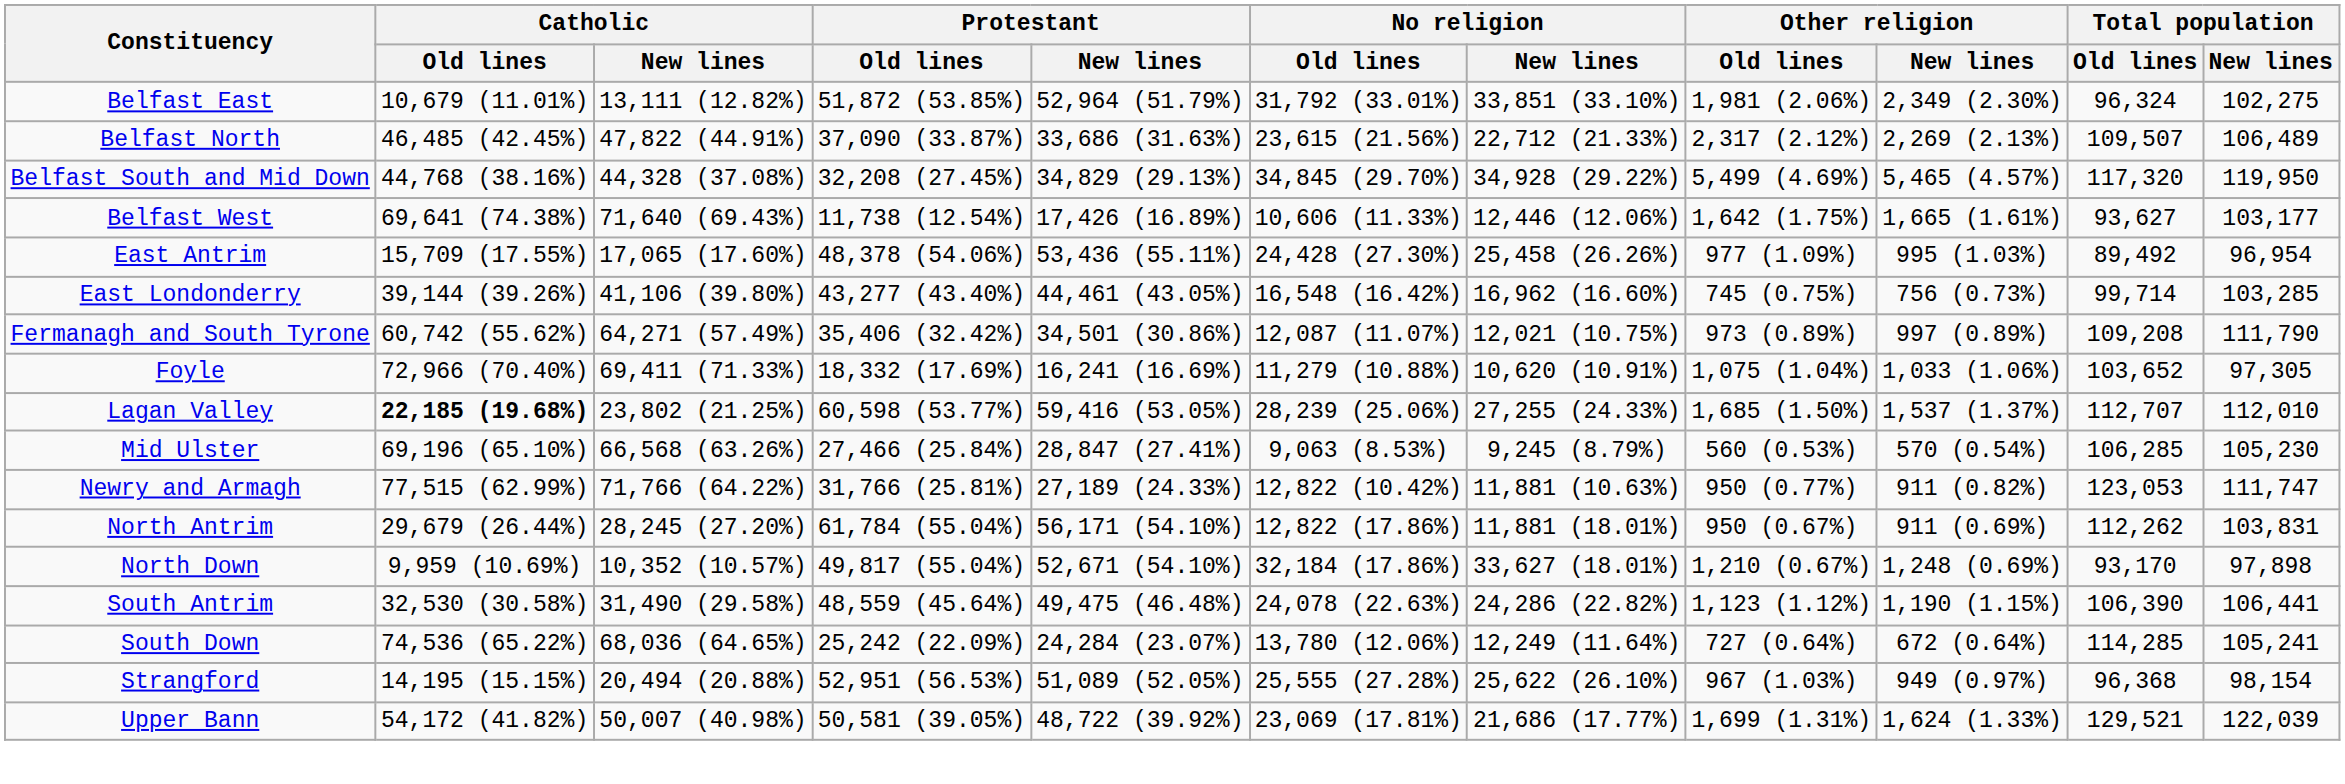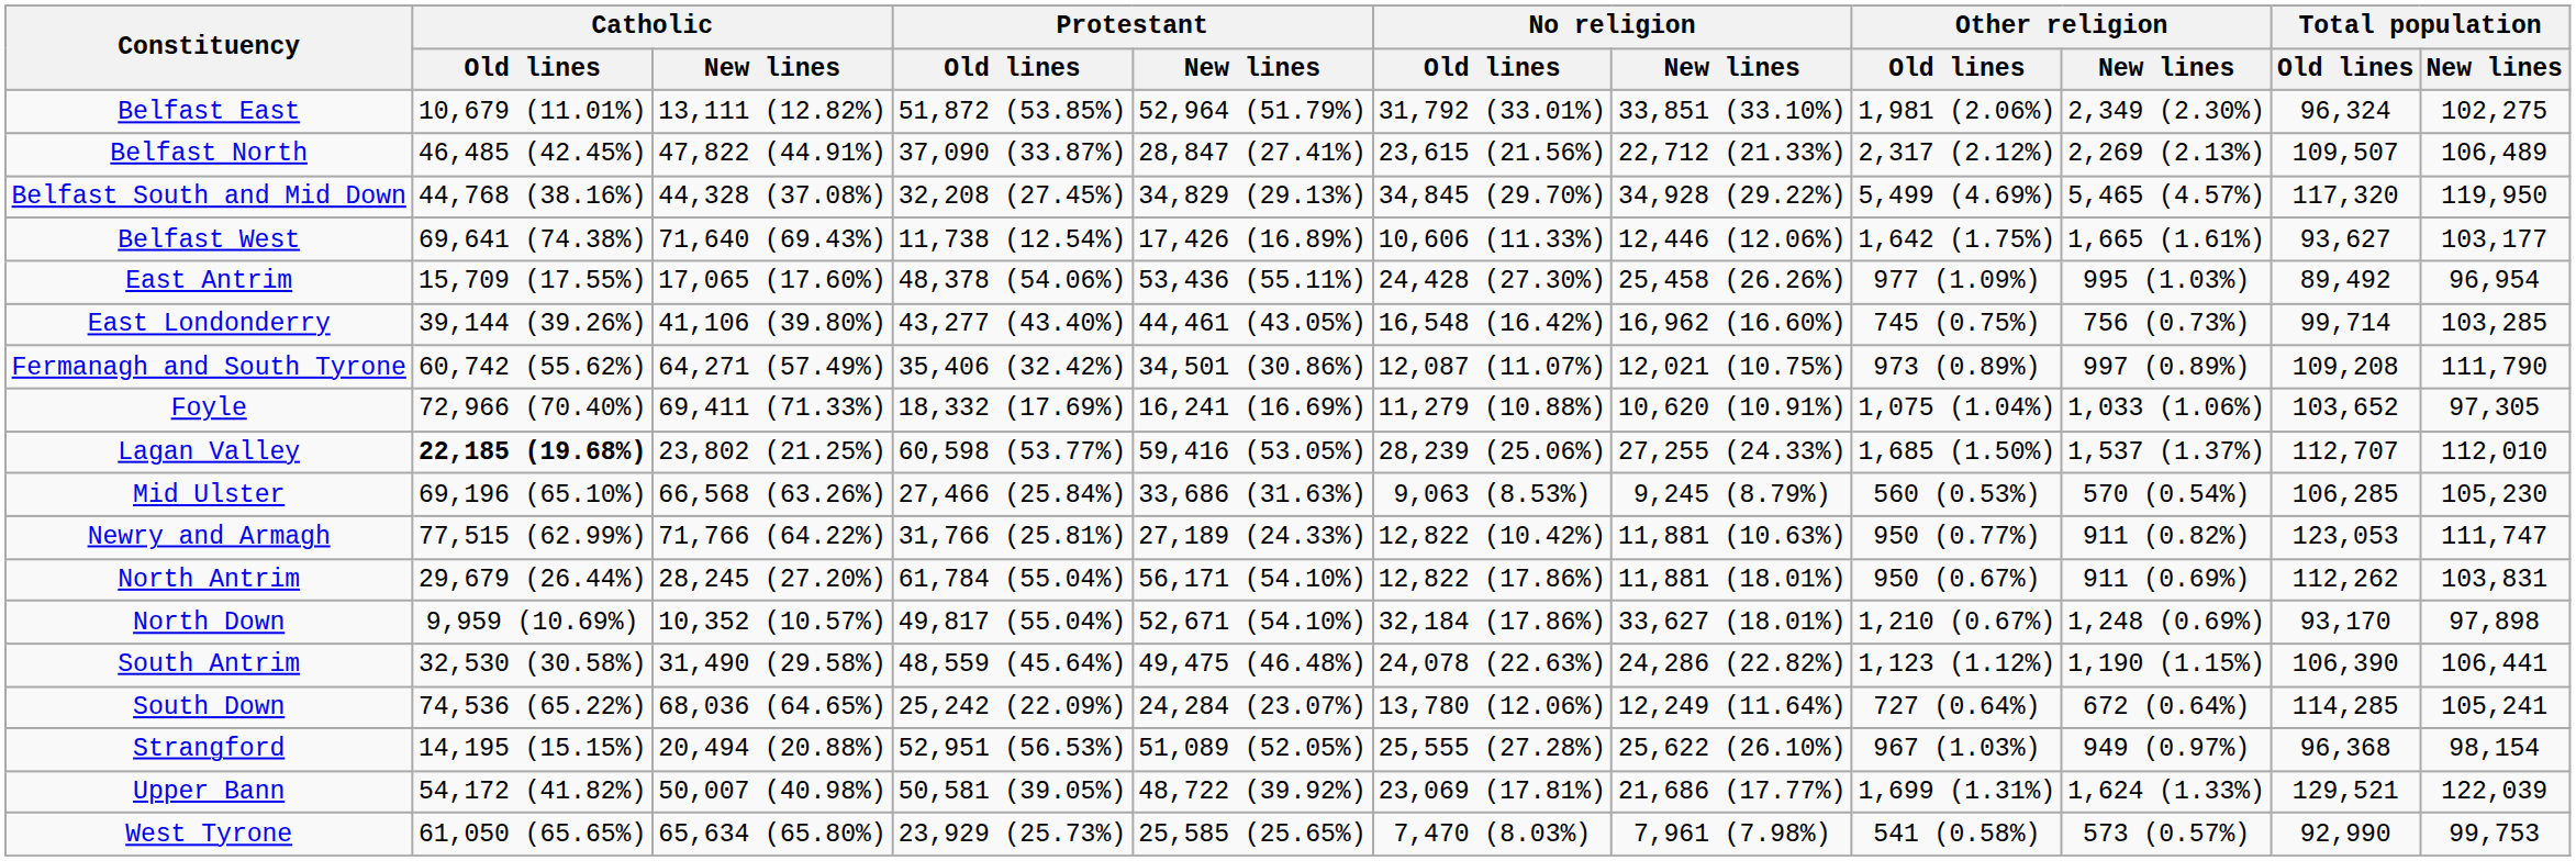Belfast North | Protestant / New lines: 33,686 (31.63%) -> 28,847 (27.41%)
Mid Ulster | Protestant / New lines: 28,847 (27.41%) -> 33,686 (31.63%)
+ row: West Tyrone | 61,050 (65.65%) | 65,634 (65.80%) | 23,929 (25.73%) | 25,585 (25.65%) | 7,470 (8.03%) | 7,961 (7.98%) | 541 (0.58%) | 573 (0.57%) | 92,990 | 99,753
